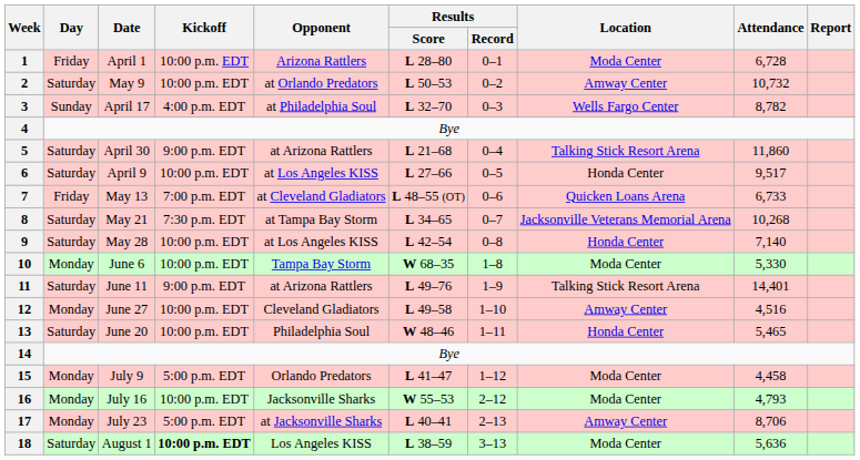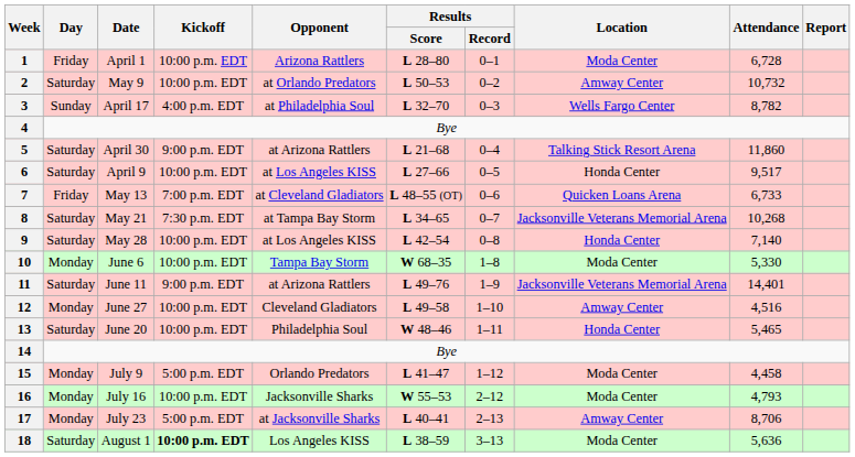11 | Location: Talking Stick Resort Arena -> Jacksonville Veterans Memorial Arena
